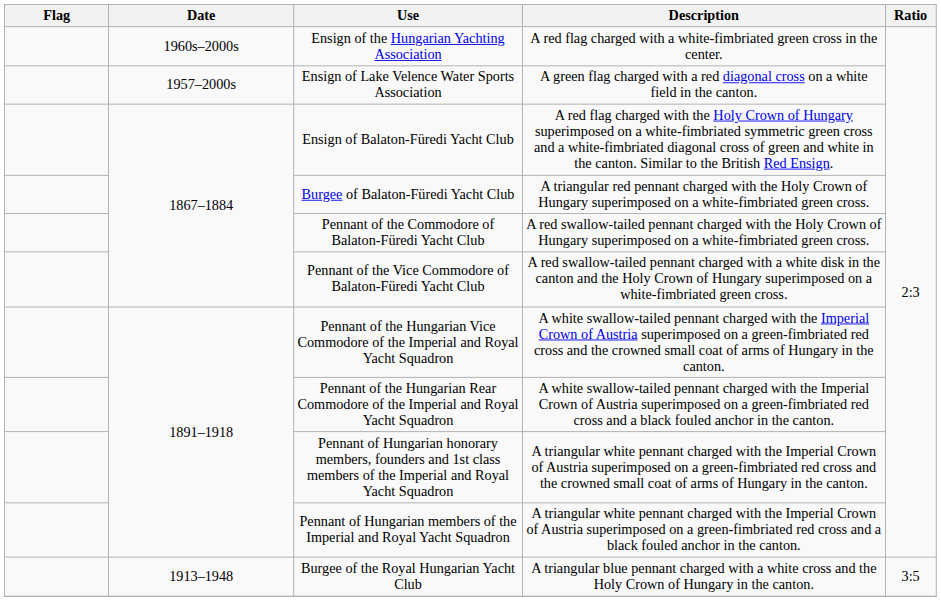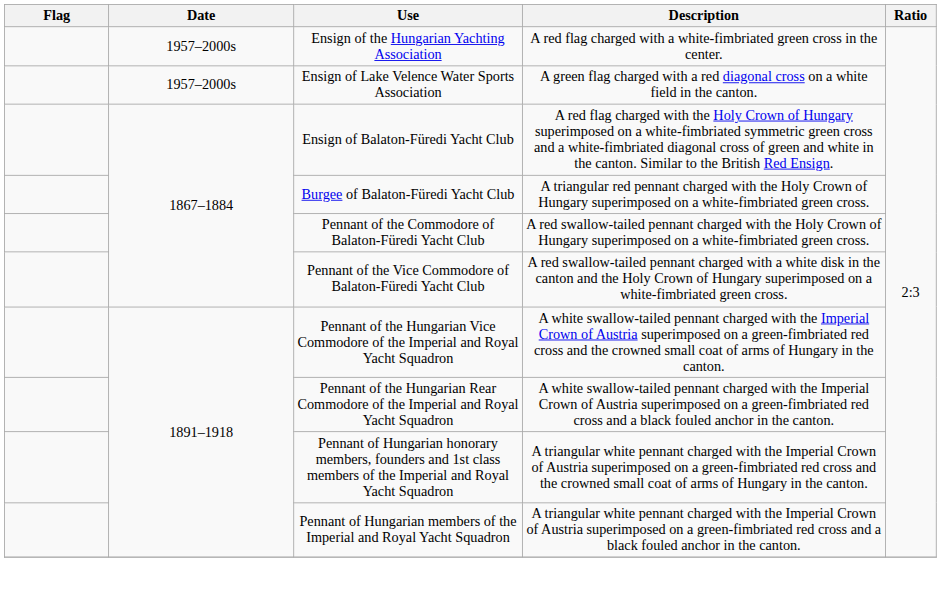Ensign of the Hungarian Yachting Association | Date: 1960s–2000s -> 1957–2000s
- row: 1913–1948 | Burgee of the Royal Hungarian Yacht Club | A triangular blue pennant charged with a white cross and the Holy Crown of Hungary in the canton. | 3:5
